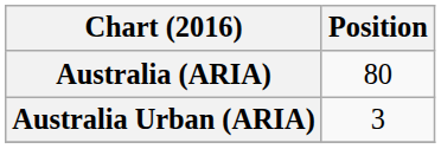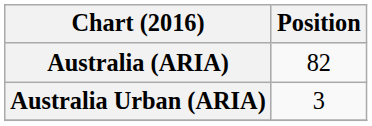Australia (ARIA) | Position: 80 -> 82
